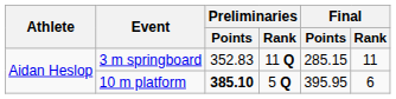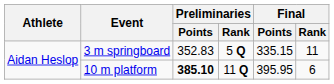3 m springboard | Preliminaries / Rank: 11 Q -> 5 Q
3 m springboard | Final / Points: 285.15 -> 335.15
10 m platform | Preliminaries / Rank: 5 Q -> 11 Q
